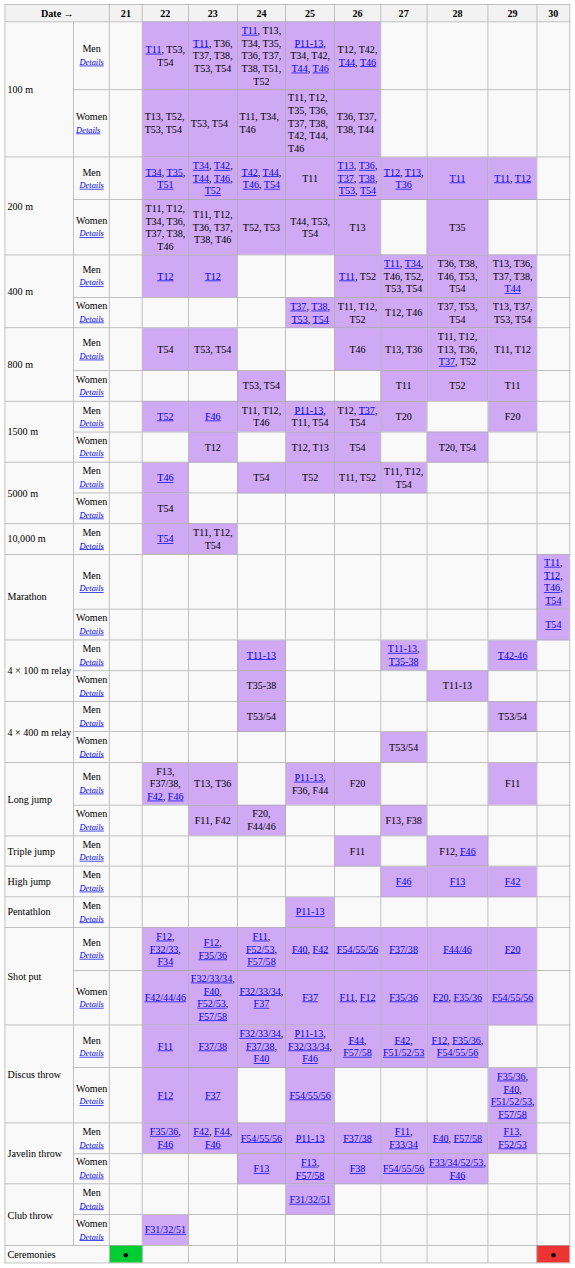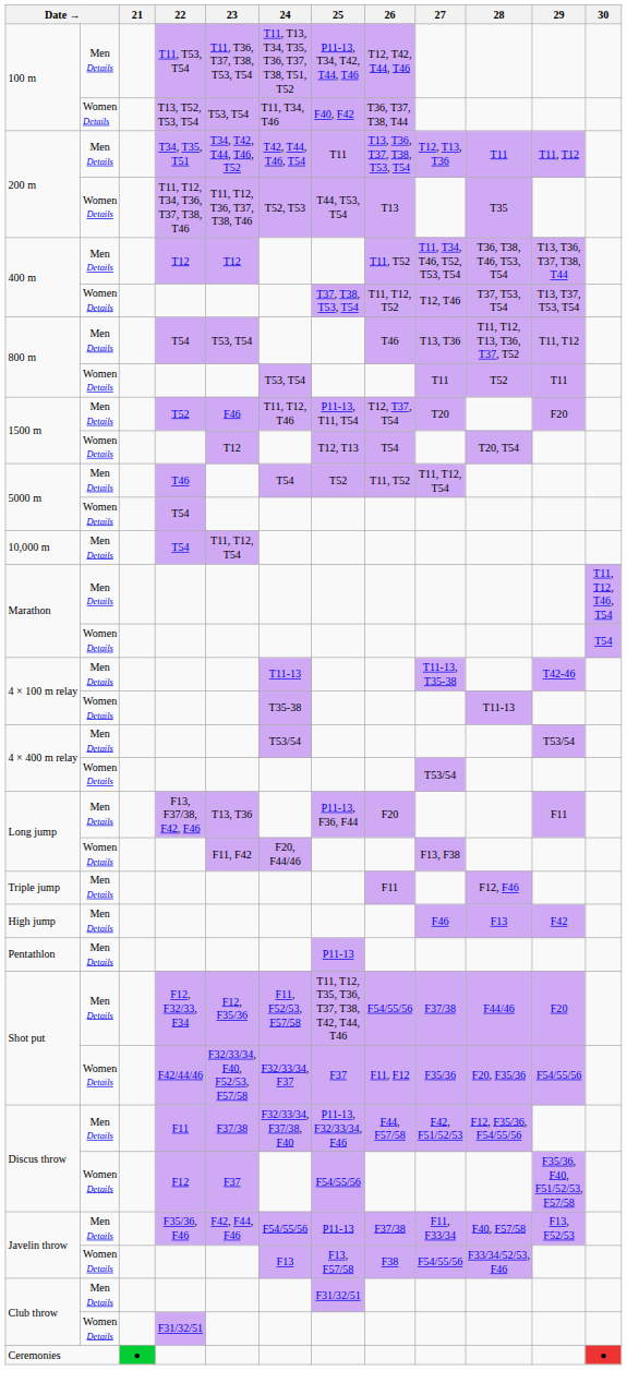100 m / Women Details | 25: T11, T12, T35, T36, T37, T38, T42, T44, T46 -> F40, F42
Shot put / Men Details | 25: F40, F42 -> T11, T12, T35, T36, T37, T38, T42, T44, T46
